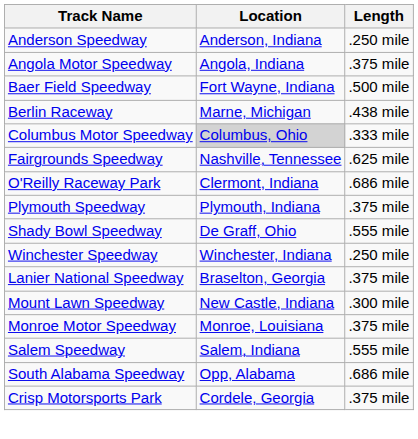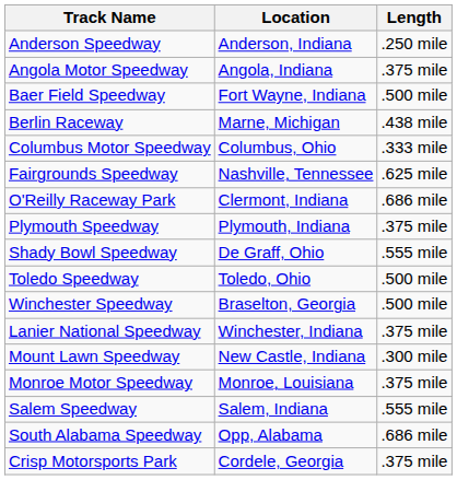Columbus Motor Speedway | Location: lightgrey background -> no background
+ row: Toledo Speedway | Toledo, Ohio | .500 mile
Winchester Speedway | Location: Winchester, Indiana -> Braselton, Georgia
Winchester Speedway | Length: .250 mile -> .500 mile
Lanier National Speedway | Location: Braselton, Georgia -> Winchester, Indiana
